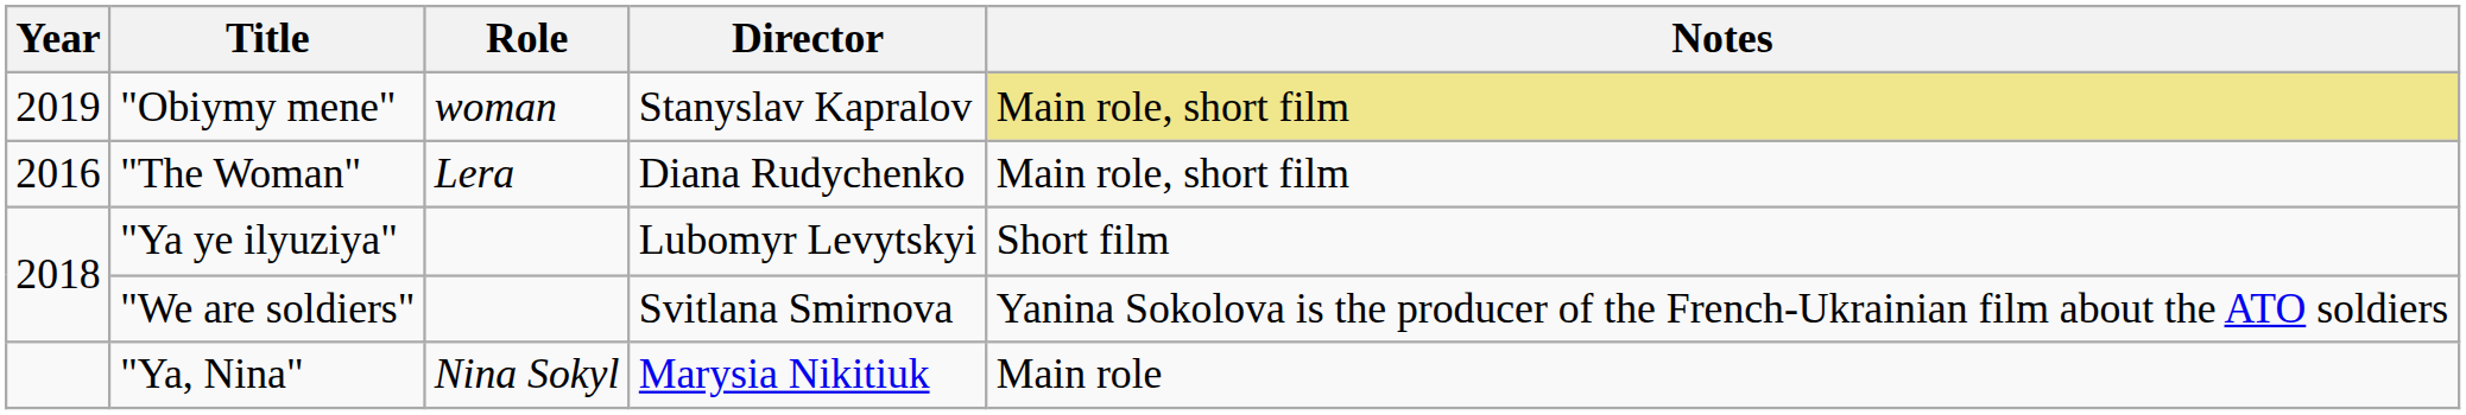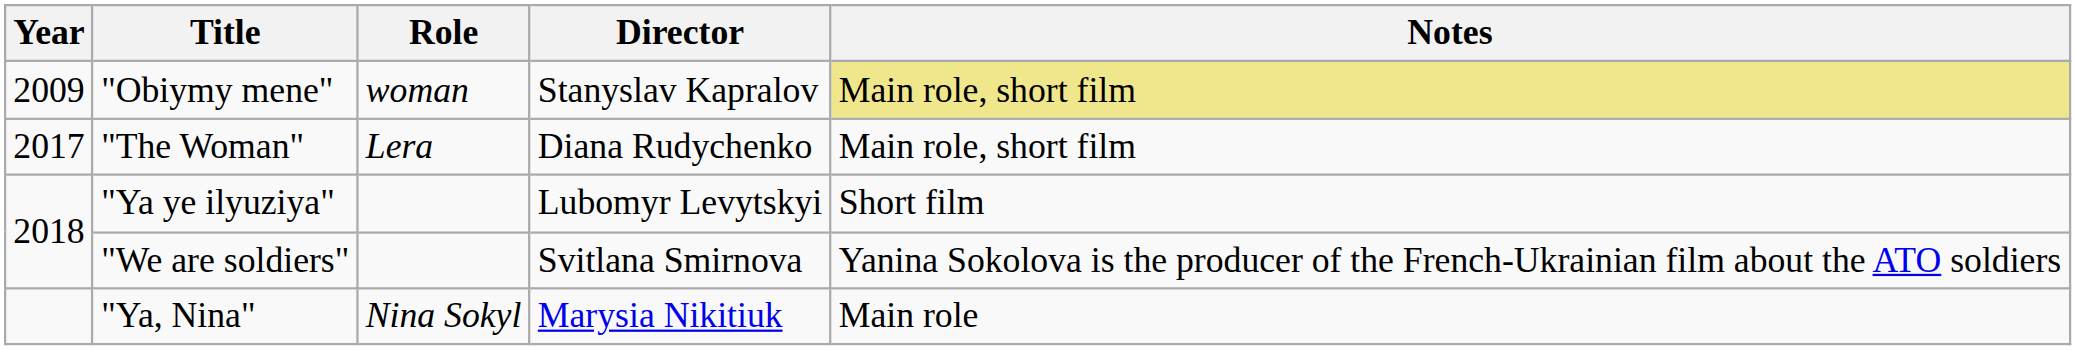"Obiymy mene" | Year: 2019 -> 2009
"The Woman" | Year: 2016 -> 2017
